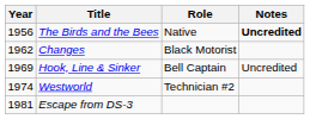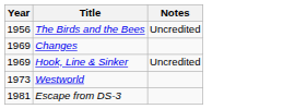- column: Role | Native | Black Motorist | Bell Captain | Technician #2
The Birds and the Bees | Notes: bold -> normal
Changes | Year: 1962 -> 1969
Westworld | Year: 1974 -> 1973
